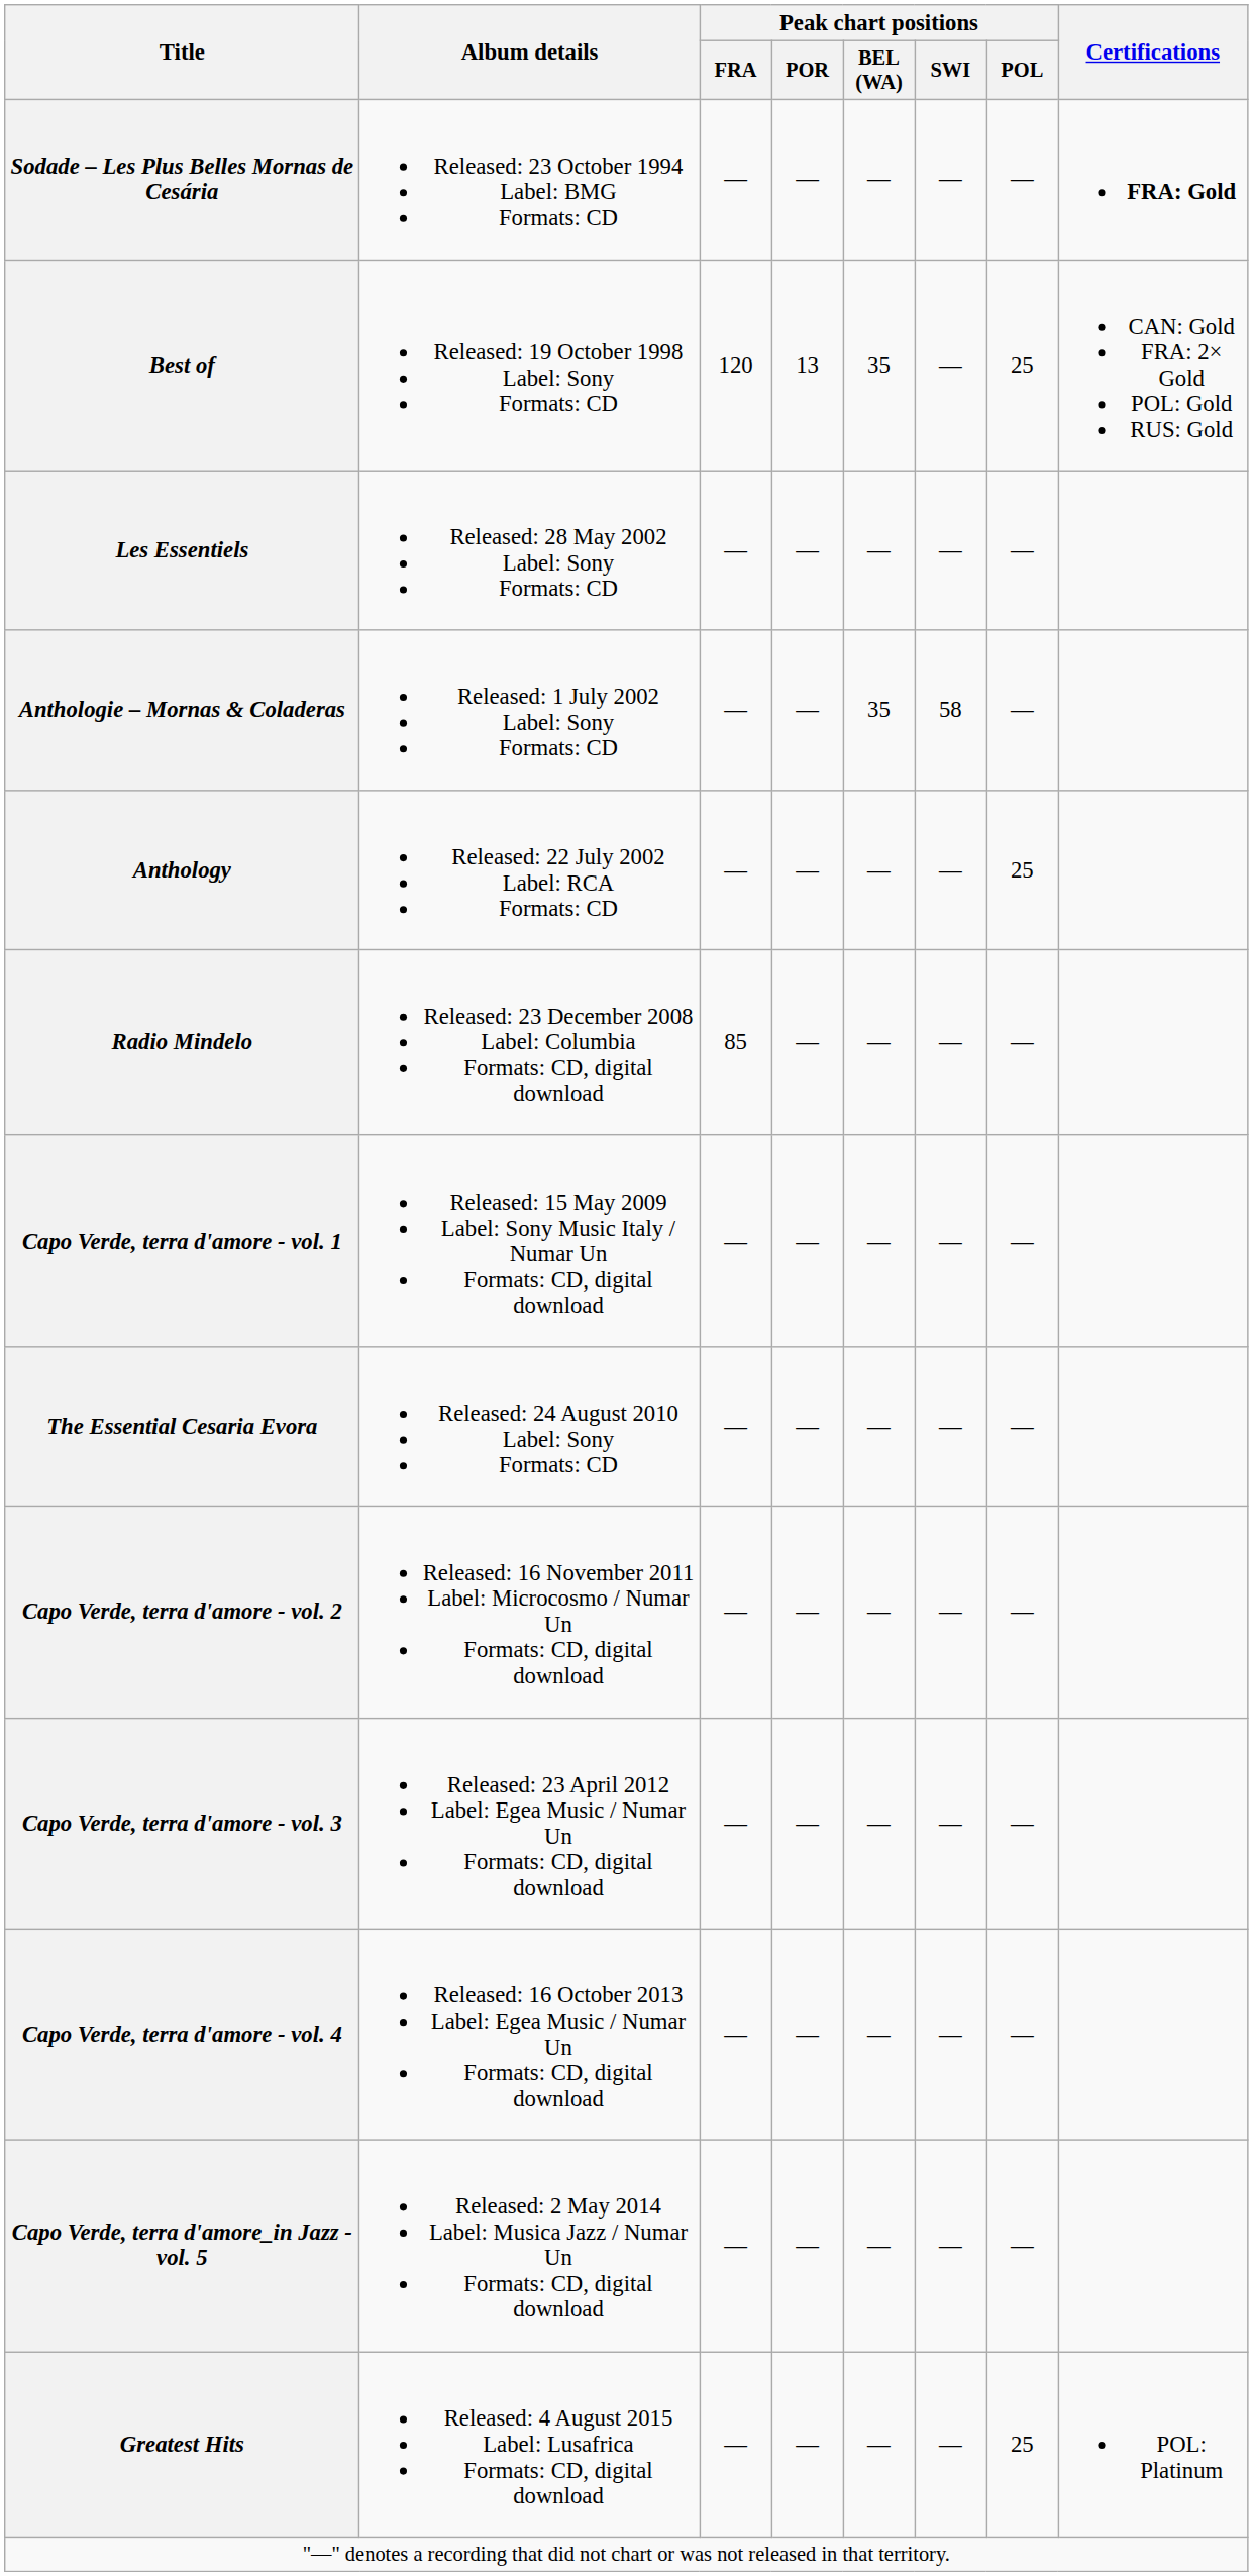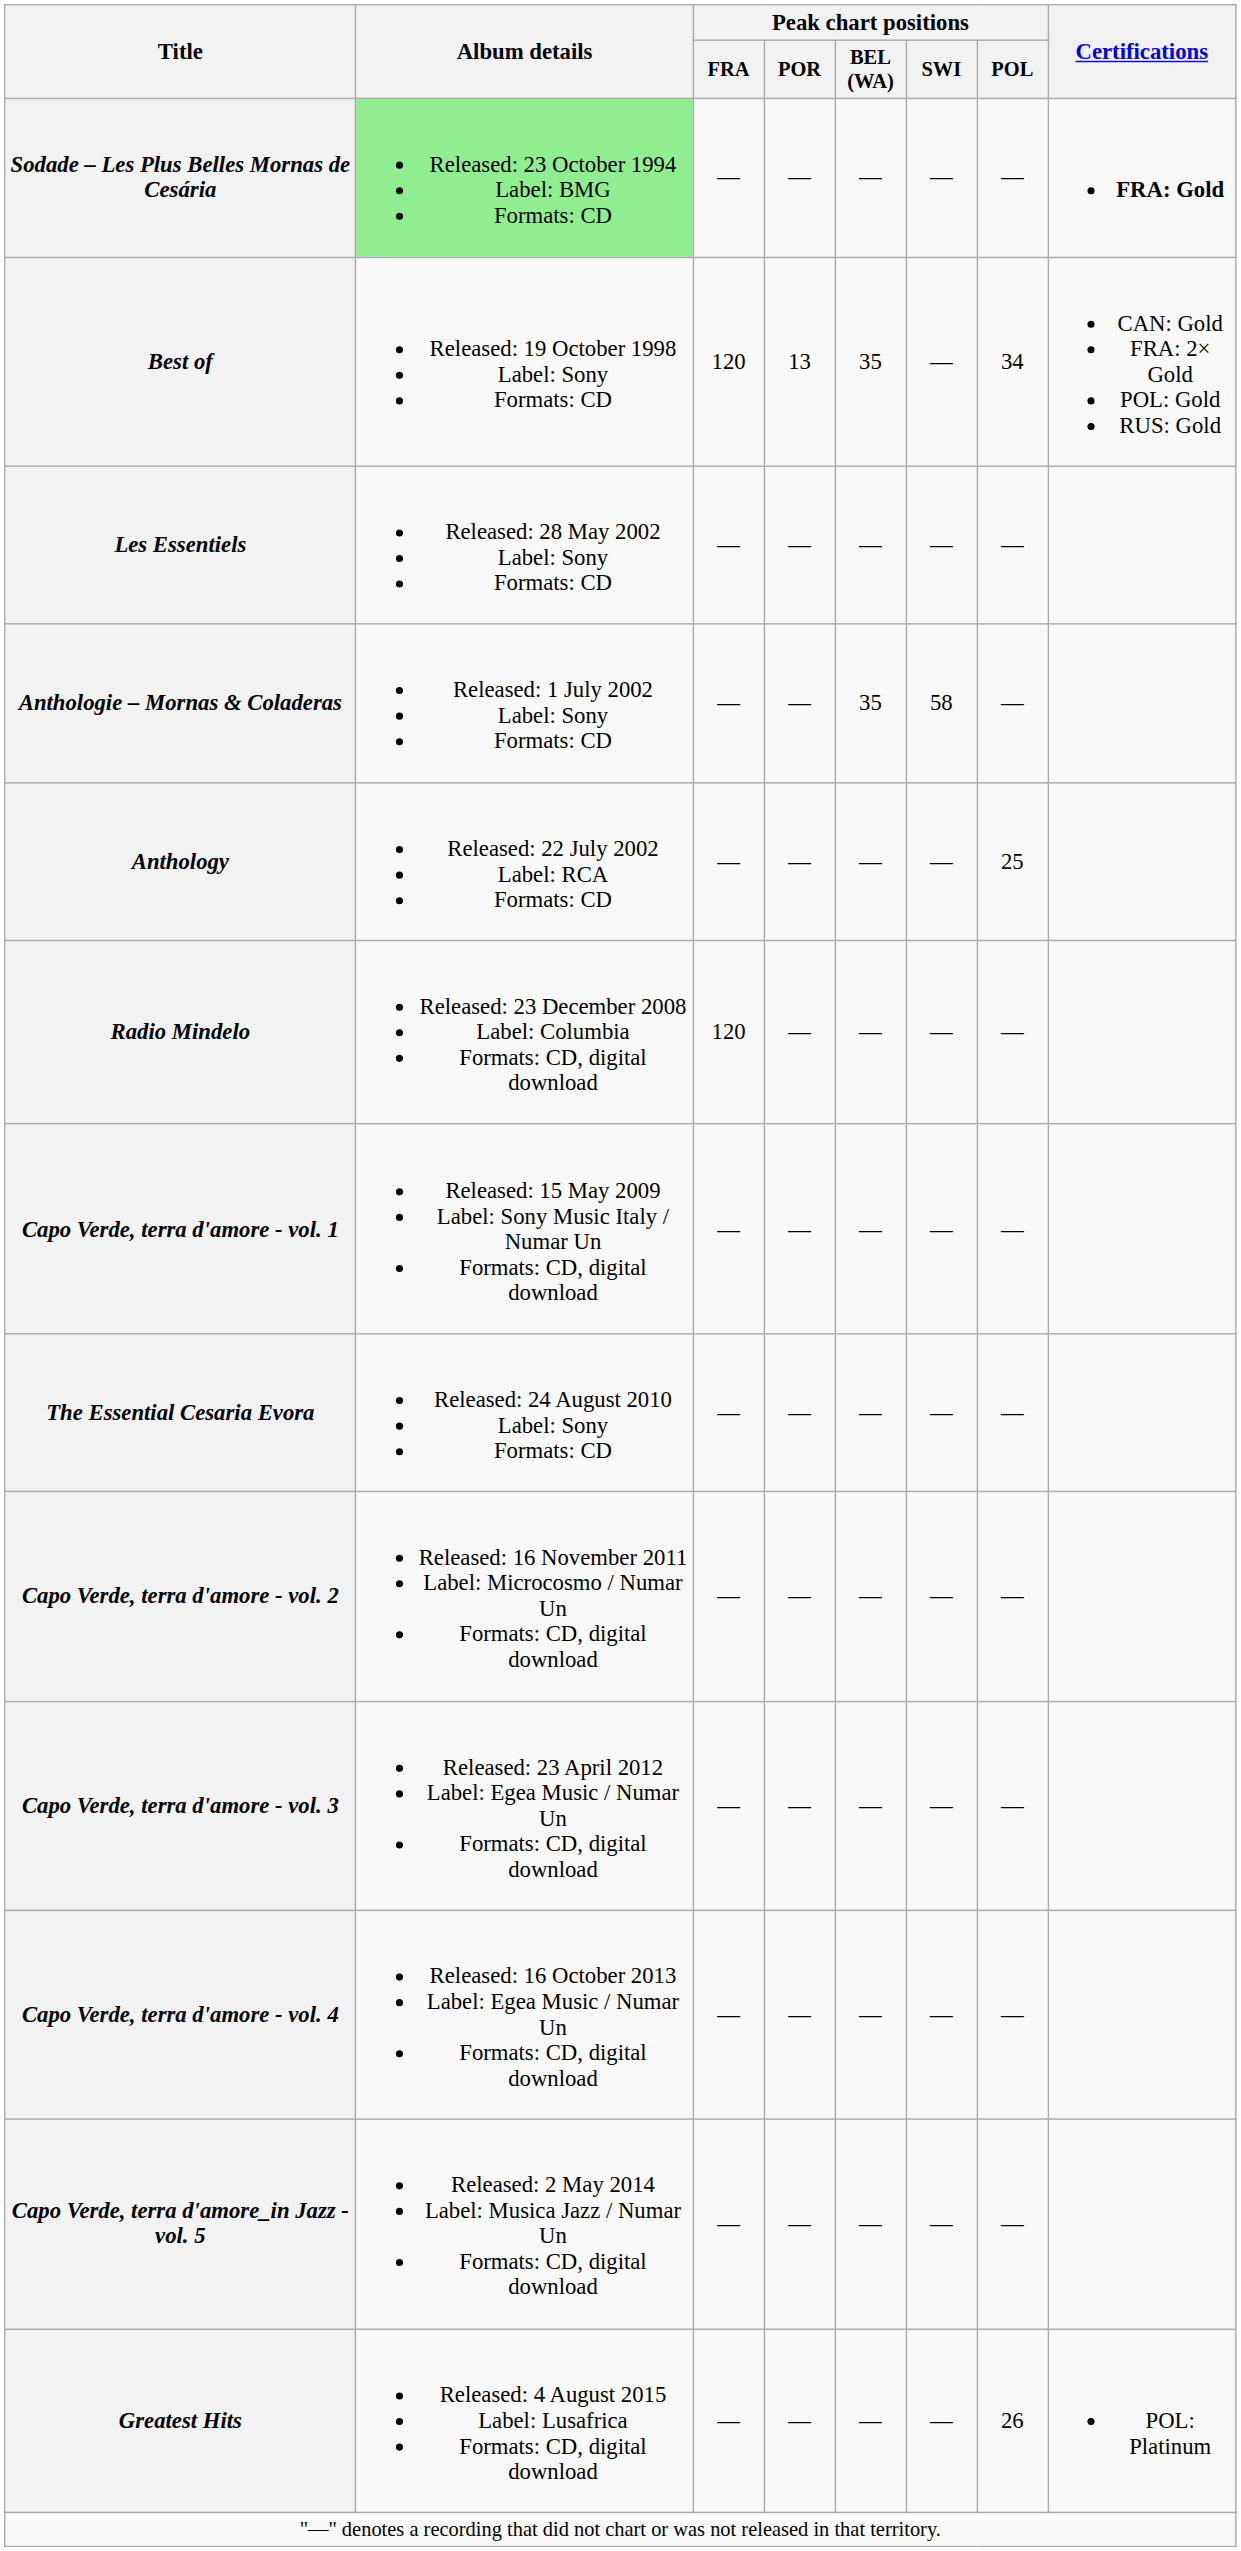Sodade – Les Plus Belles Mornas de Cesária | Album details: no background -> lightgreen background
Best of | Peak chart positions / POL: 25 -> 34
Radio Mindelo | Peak chart positions / FRA: 85 -> 120
Greatest Hits | Peak chart positions / POL: 25 -> 26
